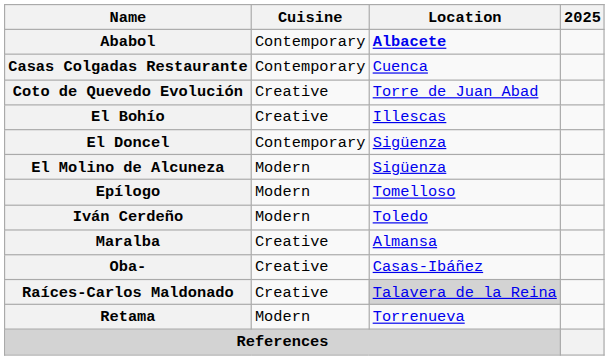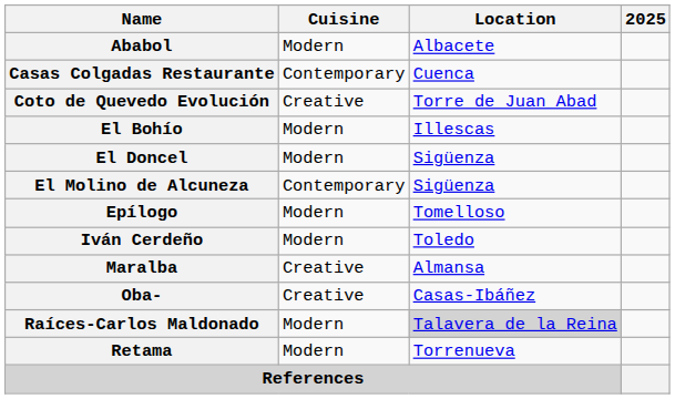Ababol | Cuisine: Contemporary -> Modern
Ababol | Location: bold -> normal
El Bohío | Cuisine: Creative -> Modern
El Doncel | Cuisine: Contemporary -> Modern
El Molino de Alcuneza | Cuisine: Modern -> Contemporary
Raíces-Carlos Maldonado | Cuisine: Creative -> Modern
